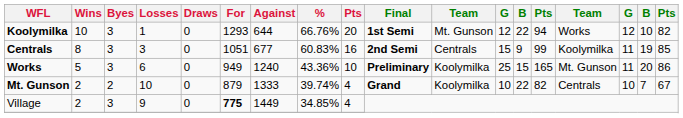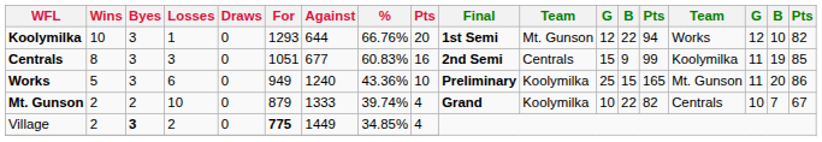Village | Byes: normal -> bold
Village | Losses: 9 -> 2
